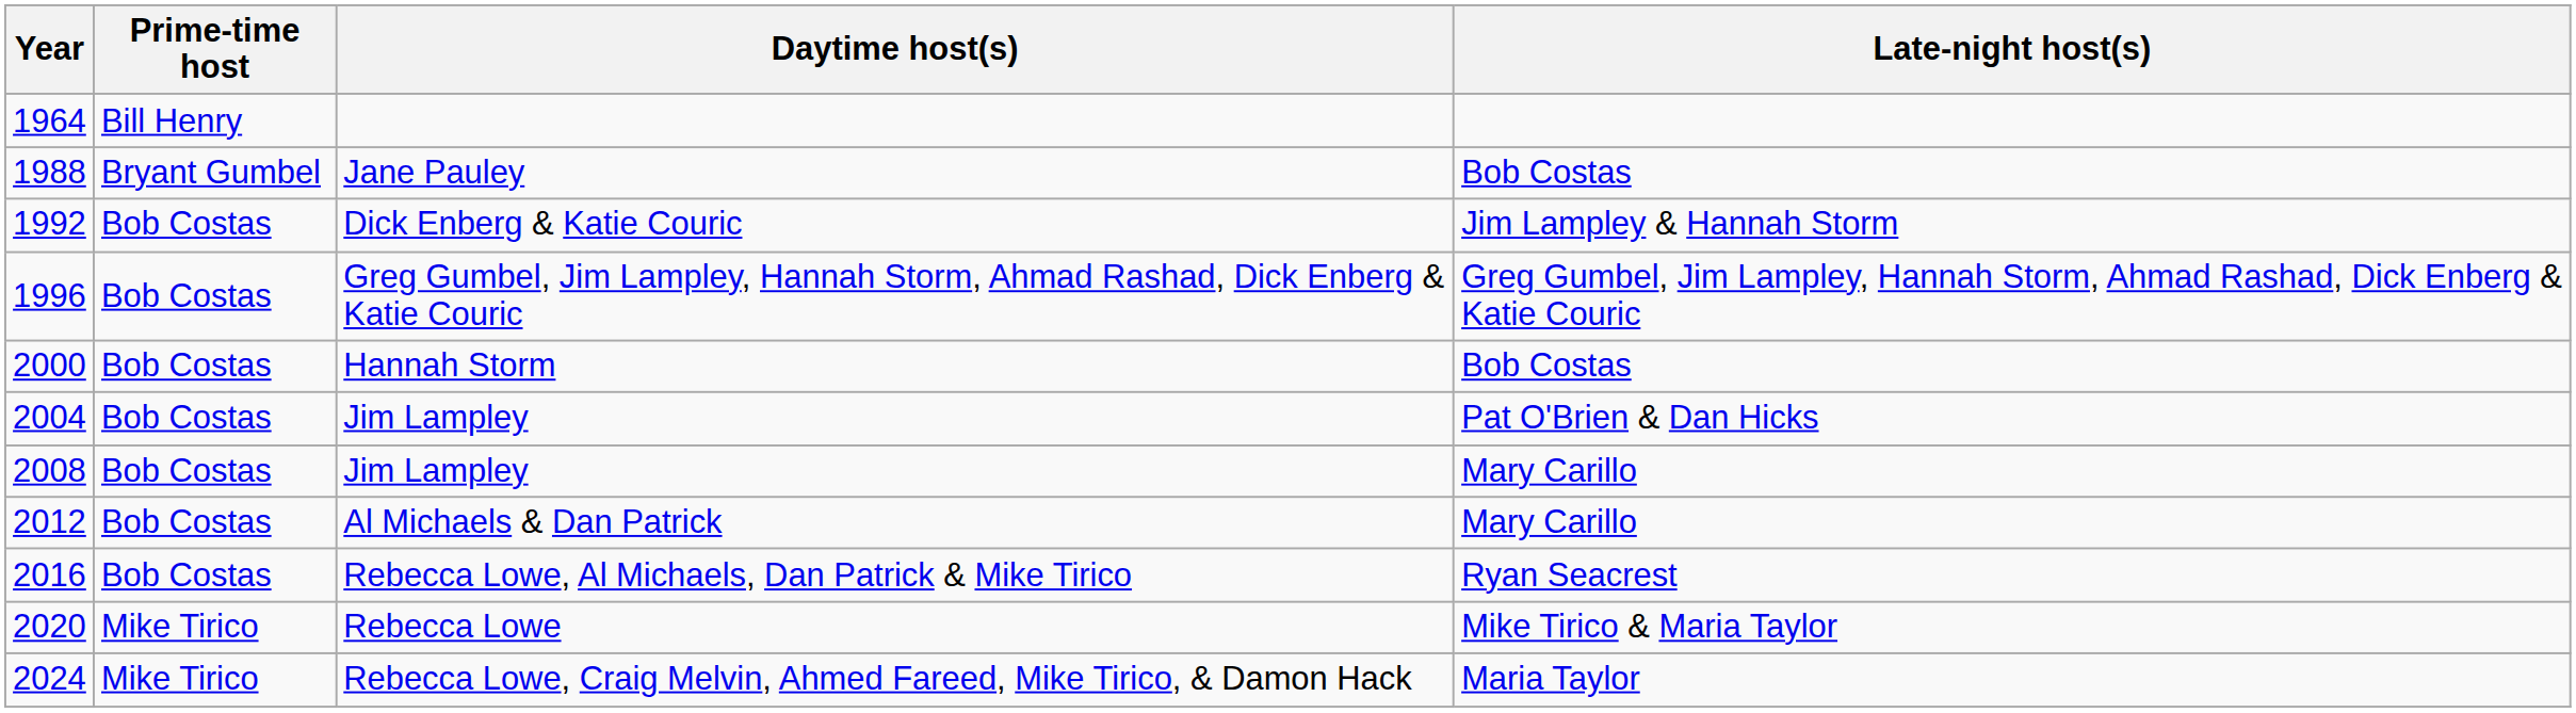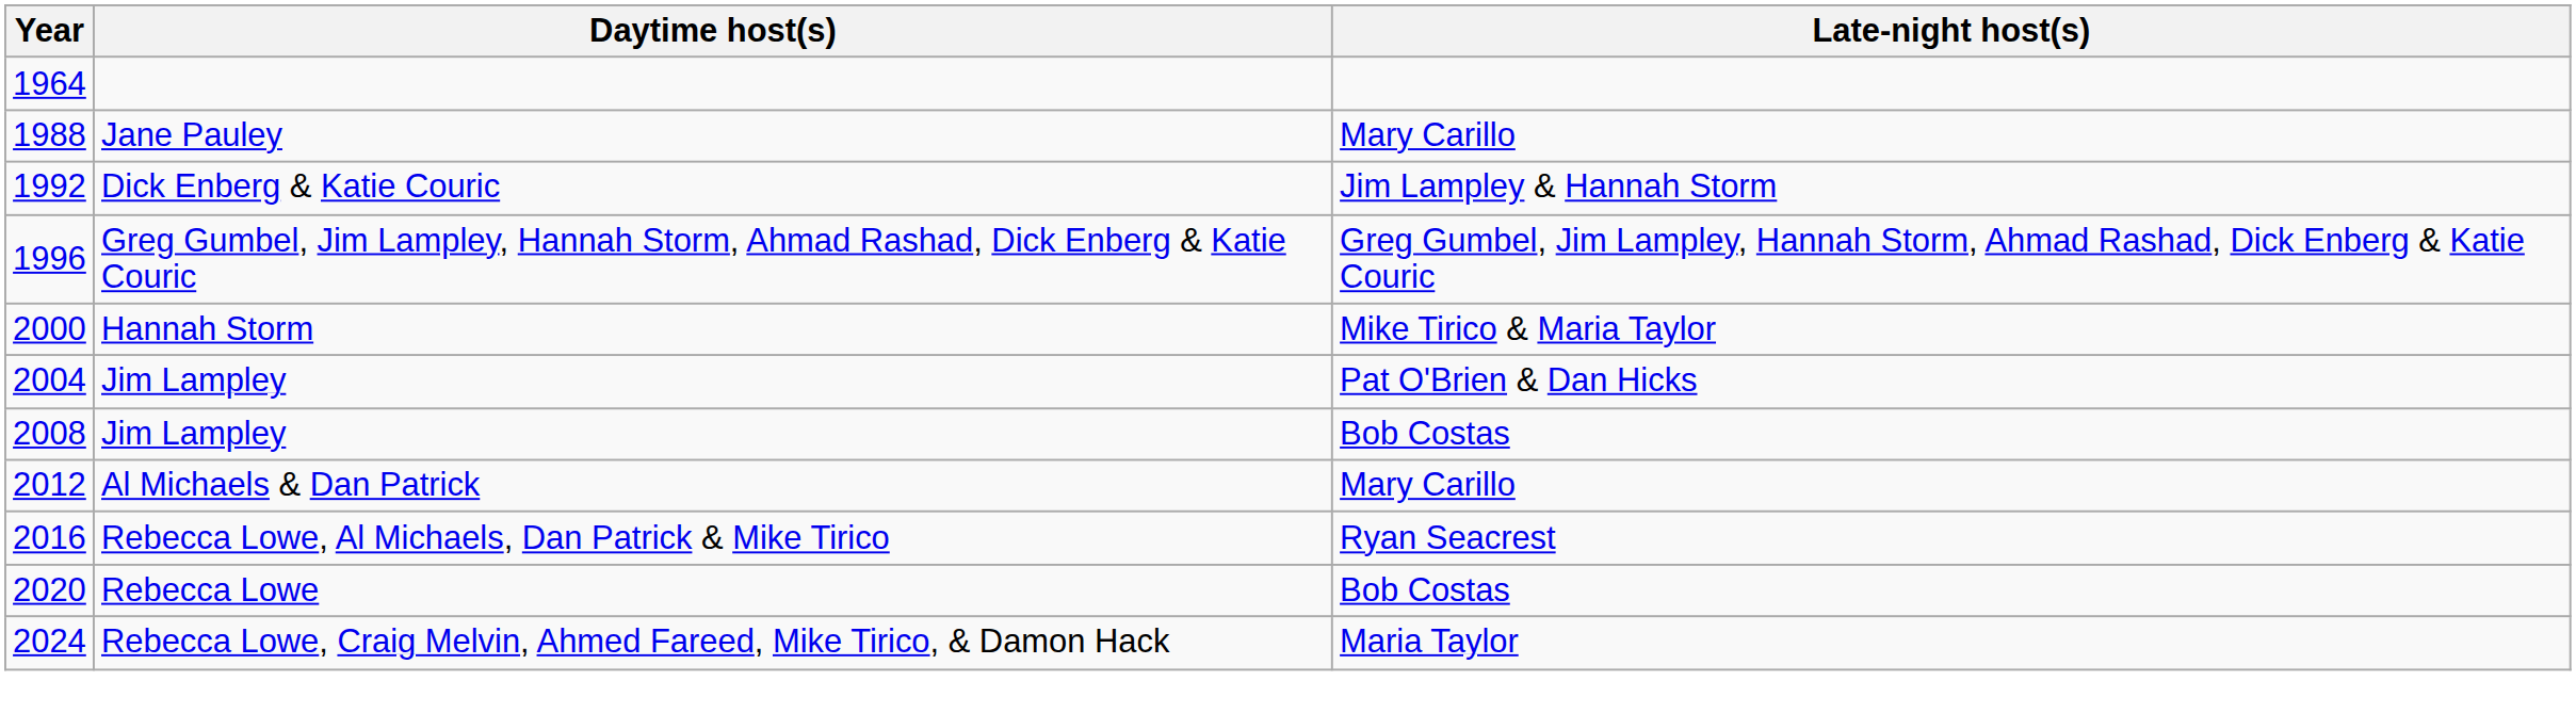- column: Prime-time host | Bill Henry | Bryant Gumbel | Bob Costas | Bob Costas | Bob Costas | Bob Costas | Bob Costas | Bob Costas | Bob Costas | Mike Tirico | Mike Tirico
Jane Pauley | Late-night host(s): Bob Costas -> Mary Carillo
Hannah Storm | Late-night host(s): Bob Costas -> Mike Tirico & Maria Taylor
2008 / Jim Lampley | Late-night host(s): Mary Carillo -> Bob Costas
Rebecca Lowe | Late-night host(s): Mike Tirico & Maria Taylor -> Bob Costas
